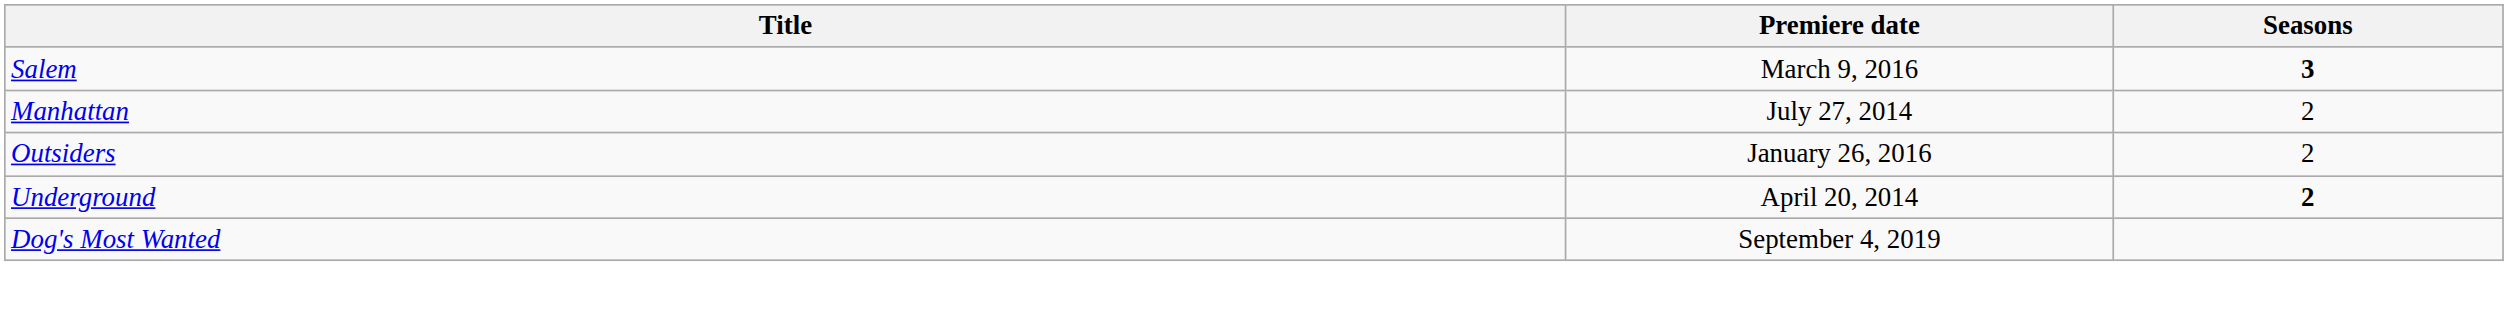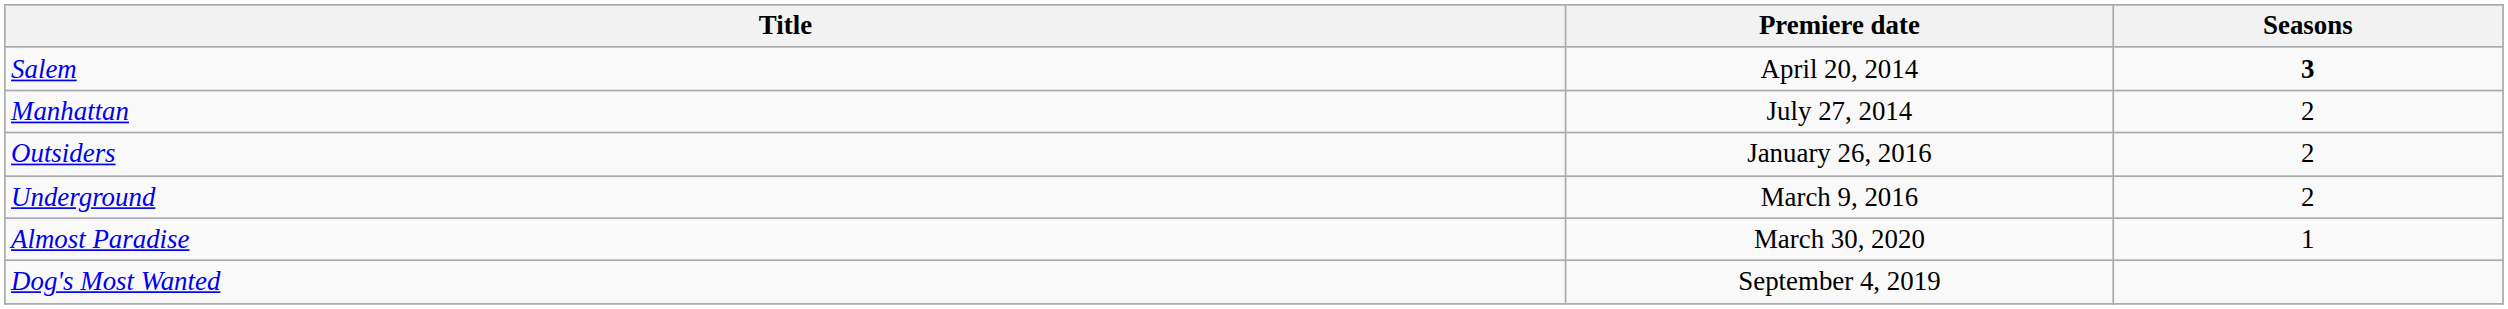Salem | Premiere date: March 9, 2016 -> April 20, 2014
Underground | Premiere date: April 20, 2014 -> March 9, 2016
Underground | Seasons: bold -> normal
+ row: Almost Paradise | March 30, 2020 | 1
